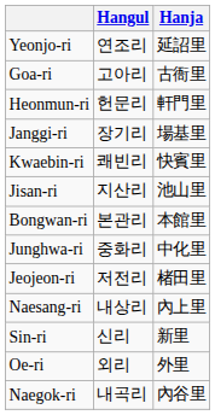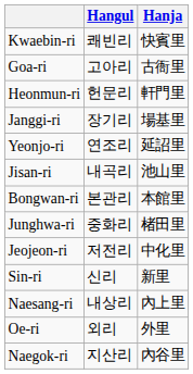rows swapped: Kwaebin-ri <-> Yeonjo-ri
Jisan-ri | Hangul: 지산리 -> 내곡리
Junghwa-ri | Hanja: 中化里 -> 楮田里
Jeojeon-ri | Hanja: 楮田里 -> 中化里
rows swapped: Naesang-ri <-> Sin-ri
Naegok-ri | Hangul: 내곡리 -> 지산리
